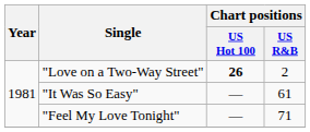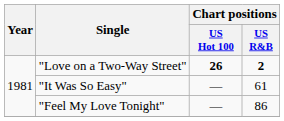"Love on a Two-Way Street" | Chart positions / US R&B: normal -> bold
"Feel My Love Tonight" | Chart positions / US R&B: 71 -> 86
